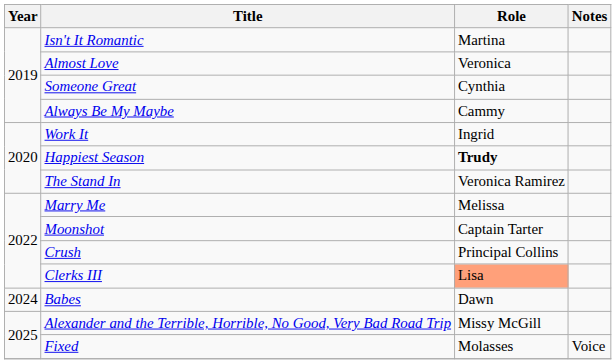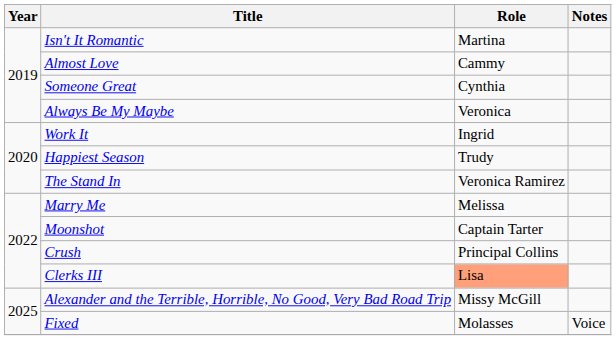Almost Love | Role: Veronica -> Cammy
Always Be My Maybe | Role: Cammy -> Veronica
Happiest Season | Role: bold -> normal
- row: 2024 | Babes | Dawn
